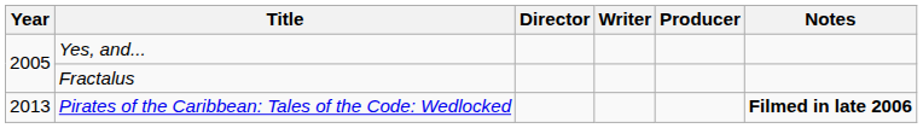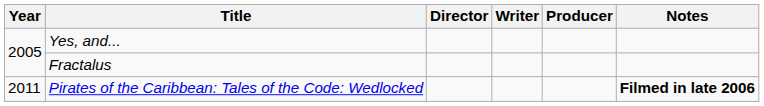Pirates of the Caribbean: Tales of the Code: Wedlocked | Year: 2013 -> 2011
